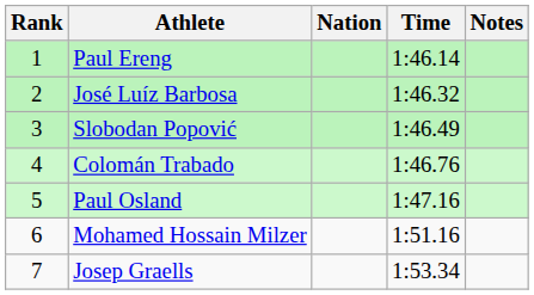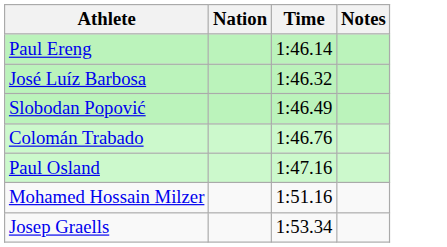- column: Rank | 1 | 2 | 3 | 4 | 5 | 6 | 7
